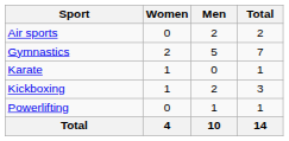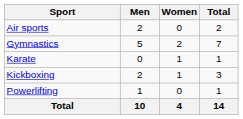columns swapped: Men <-> Women
